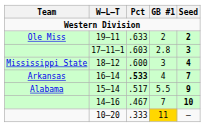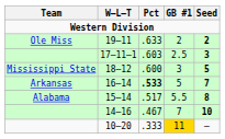17–11–1 | GB #1: 2.8 -> 2.5
18–12 | Seed: 4 -> 5
16–14 | GB #1: 4 -> 5
15–14 | Seed: 9 -> 8
